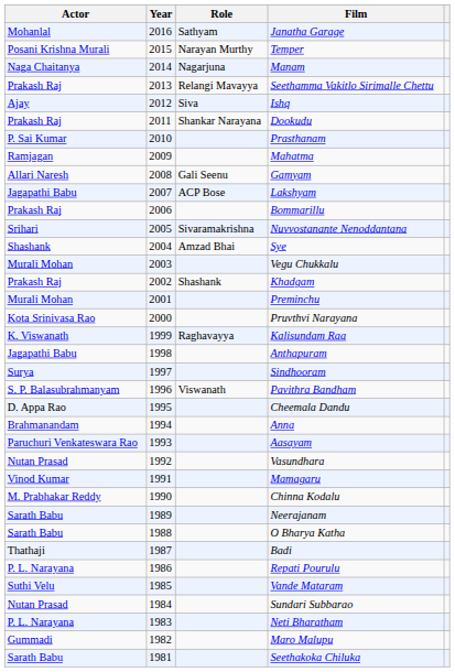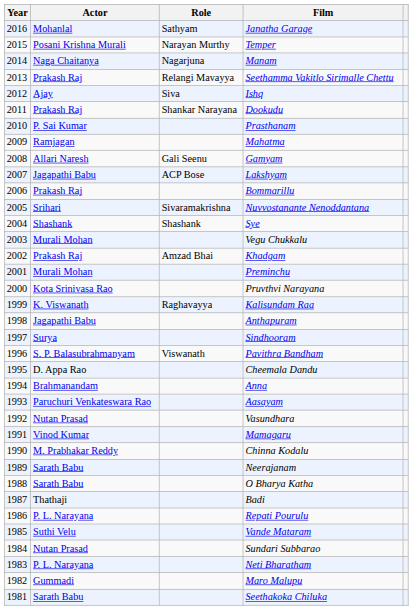columns swapped: Year <-> Actor
Sye | Role: Amzad Bhai -> Shashank
Khadgam | Role: Shashank -> Amzad Bhai
